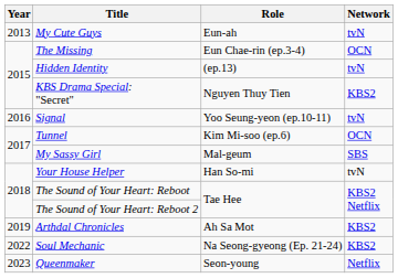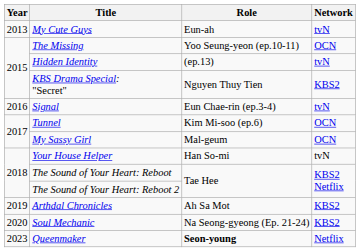The Missing | Role: Eun Chae-rin (ep.3-4) -> Yoo Seung-yeon (ep.10-11)
Signal | Role: Yoo Seung-yeon (ep.10-11) -> Eun Chae-rin (ep.3-4)
My Sassy Girl | Network: SBS -> OCN
Soul Mechanic | Year: 2022 -> 2020
Queenmaker | Role: normal -> bold
